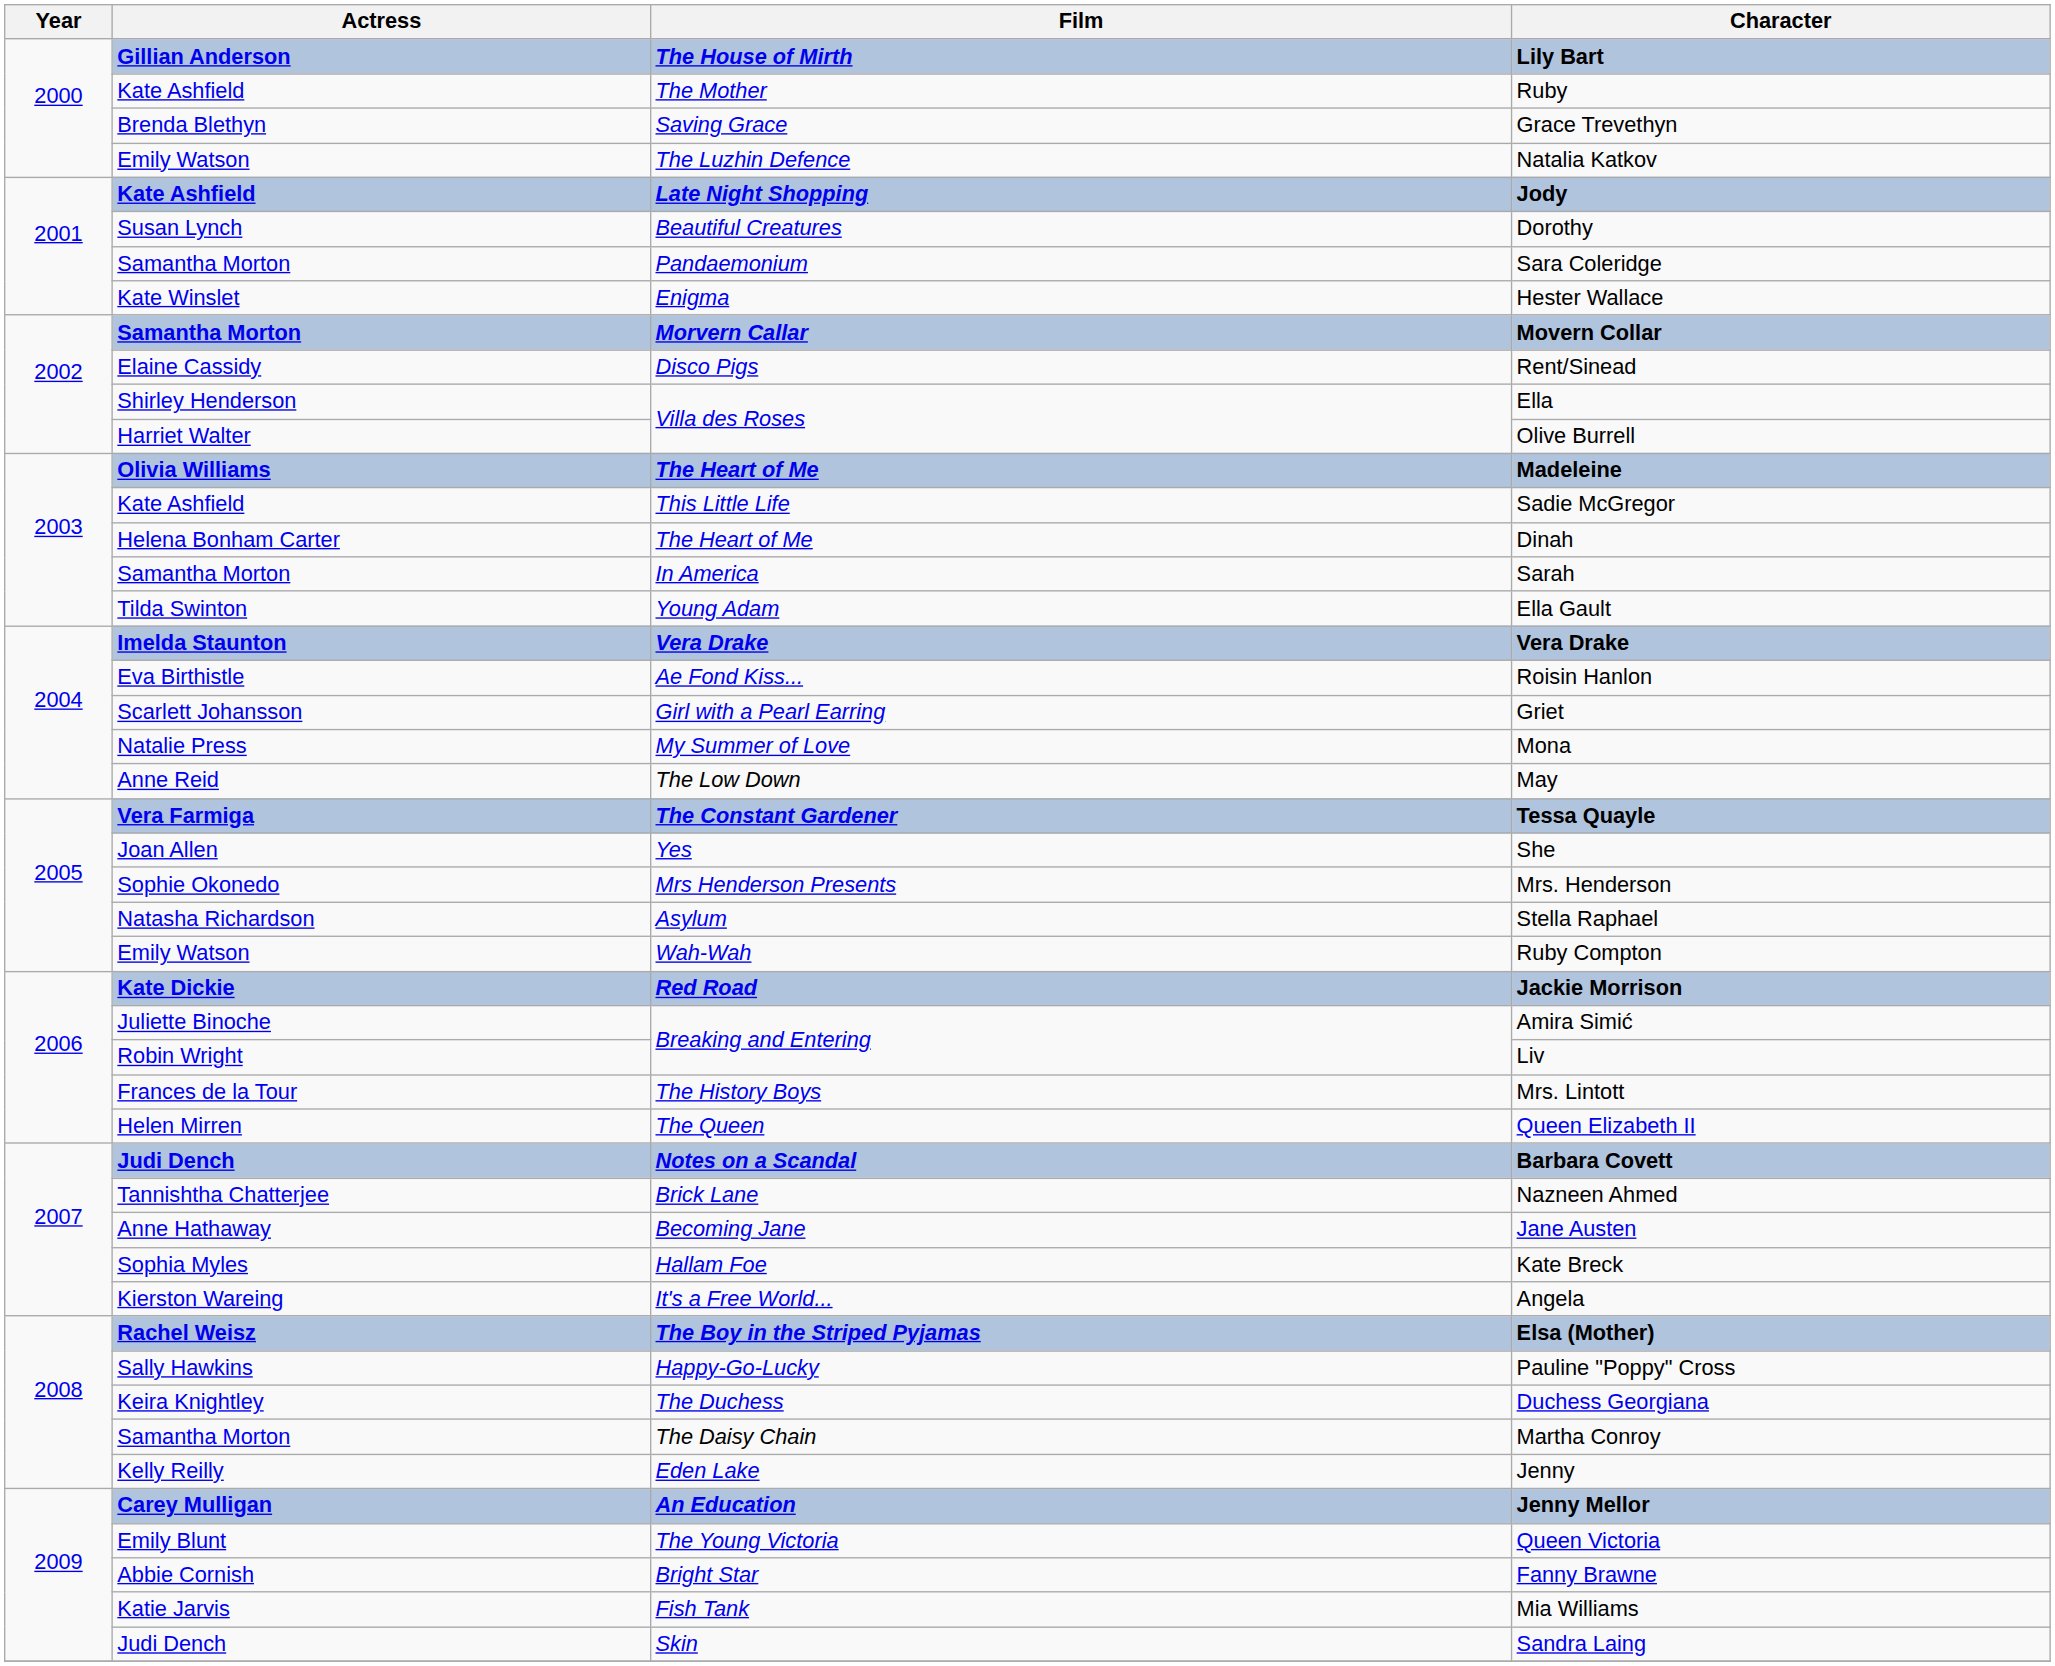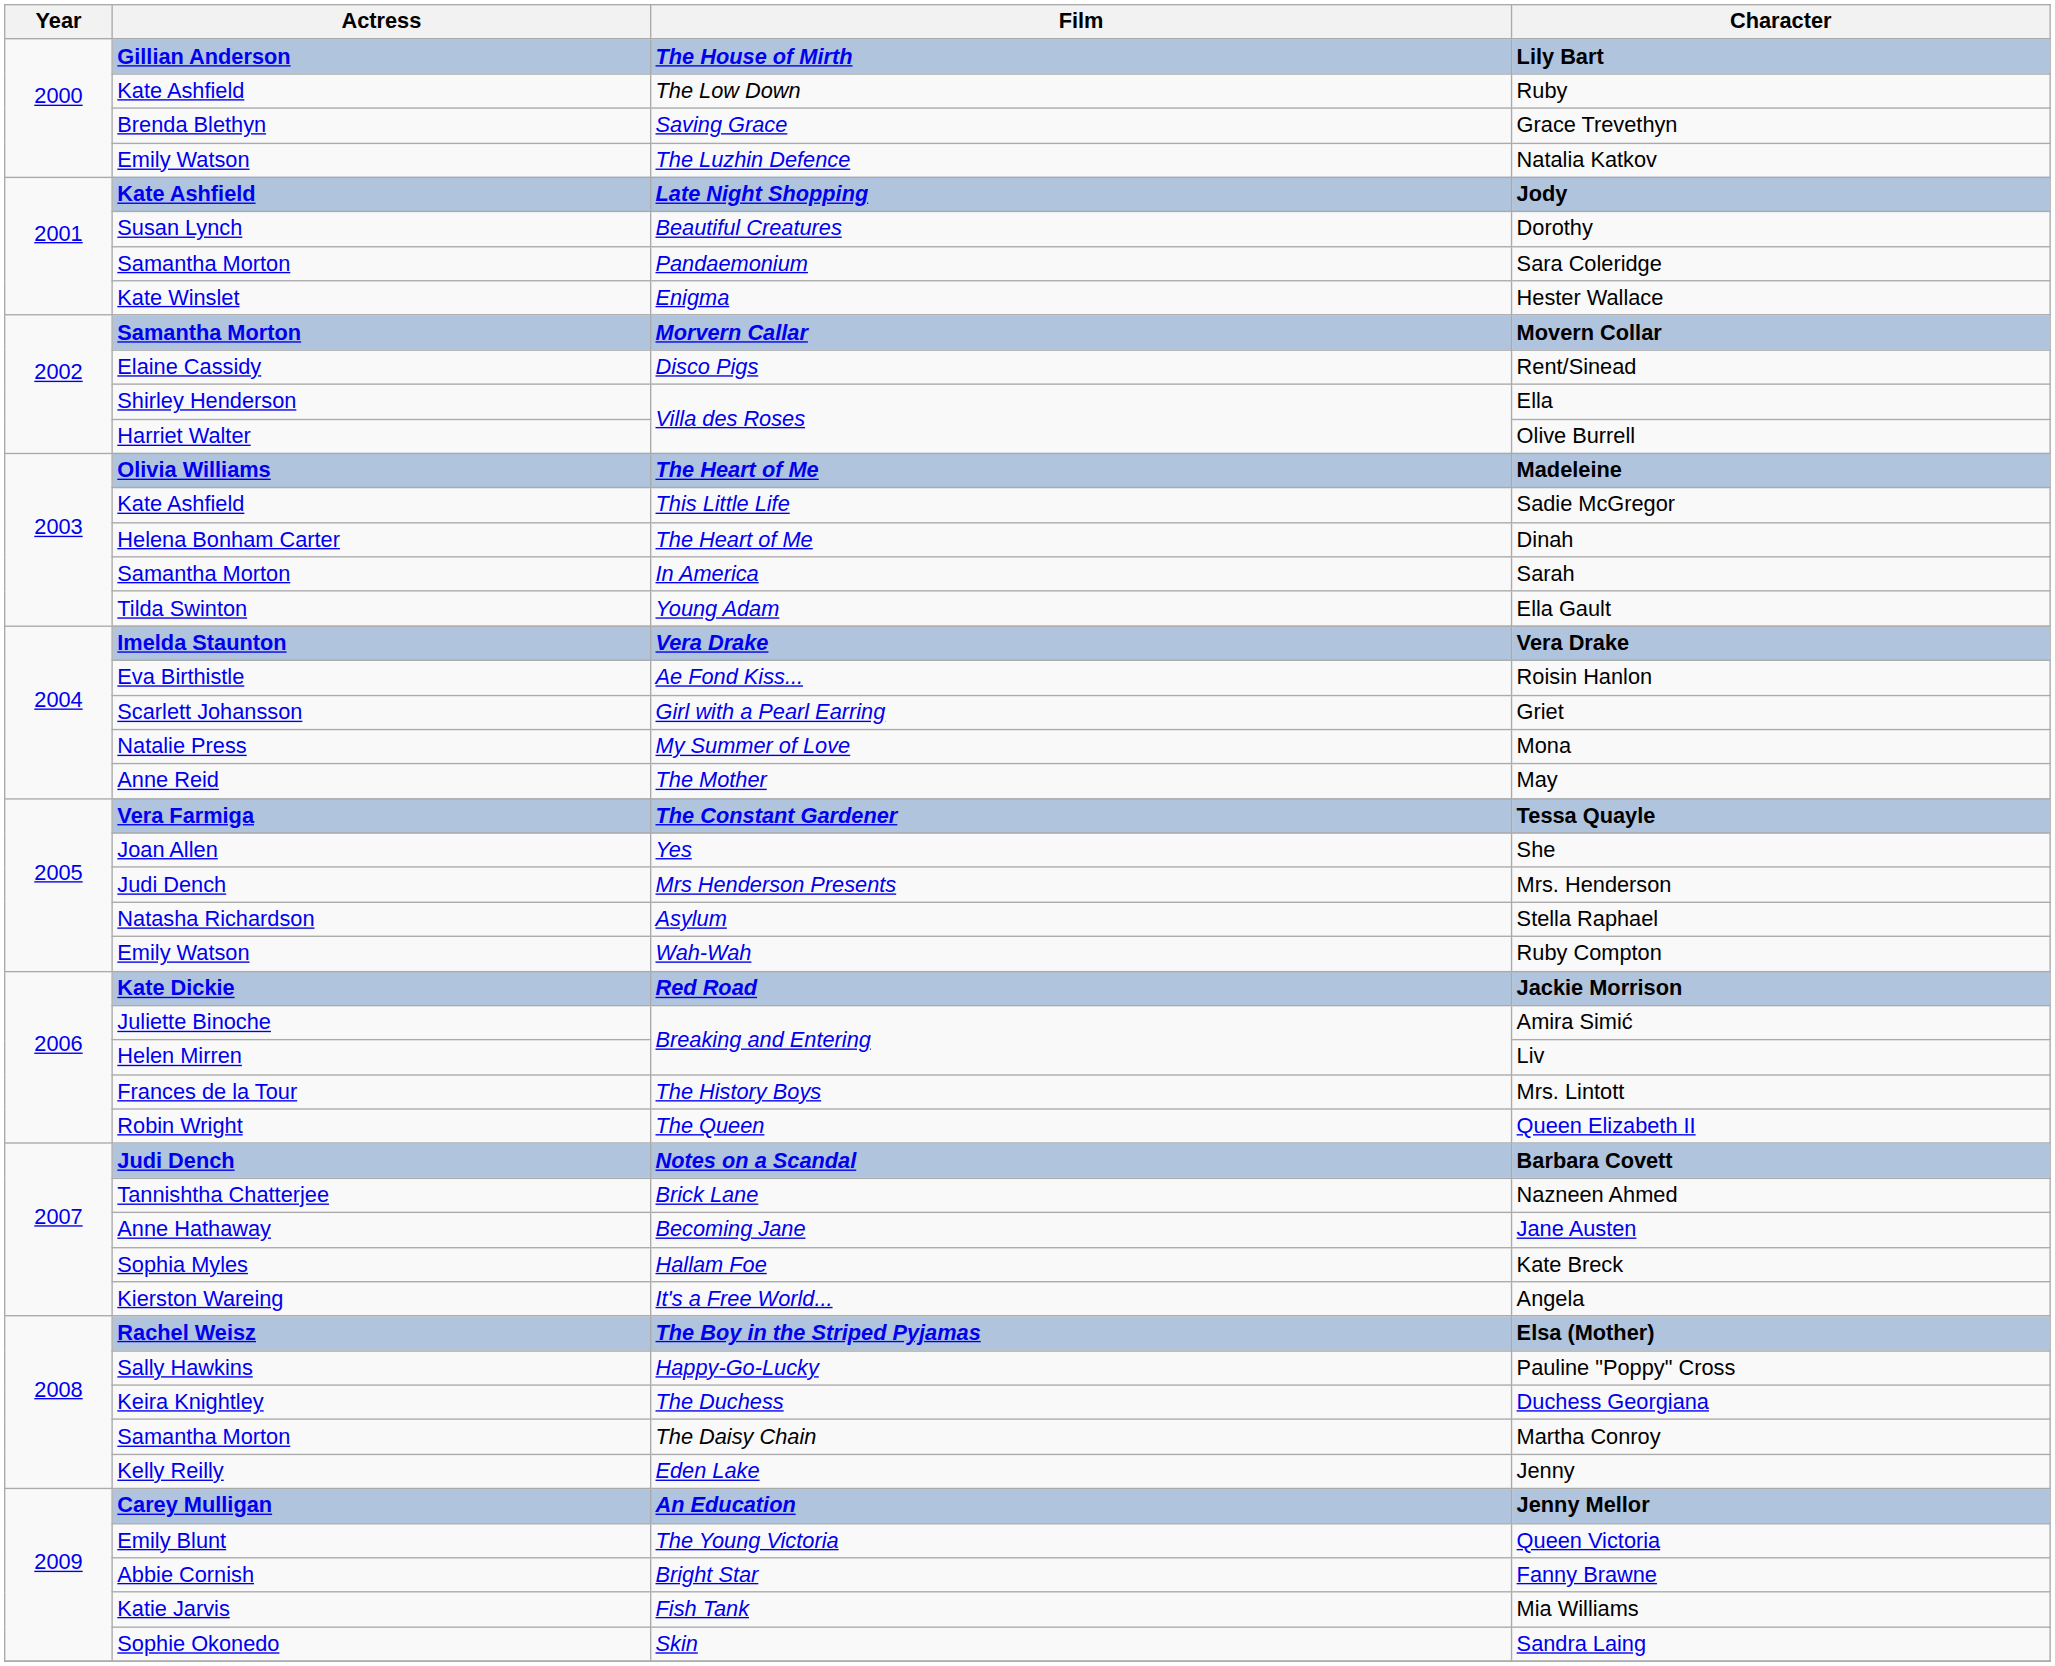Ruby | Film: The Mother -> The Low Down
May | Film: The Low Down -> The Mother
Mrs. Henderson | Actress: Sophie Okonedo -> Judi Dench
Liv | Actress: Robin Wright -> Helen Mirren
Queen Elizabeth II | Actress: Helen Mirren -> Robin Wright
Sandra Laing | Actress: Judi Dench -> Sophie Okonedo
